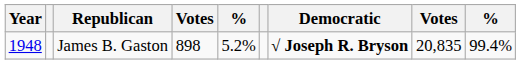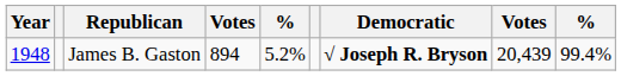James B. Gaston | column 4: 898 -> 894
James B. Gaston | column 8: 20,835 -> 20,439
